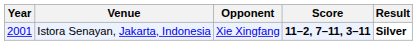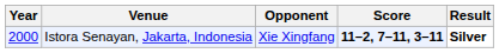Istora Senayan, Jakarta, Indonesia | Year: 2001 -> 2000
